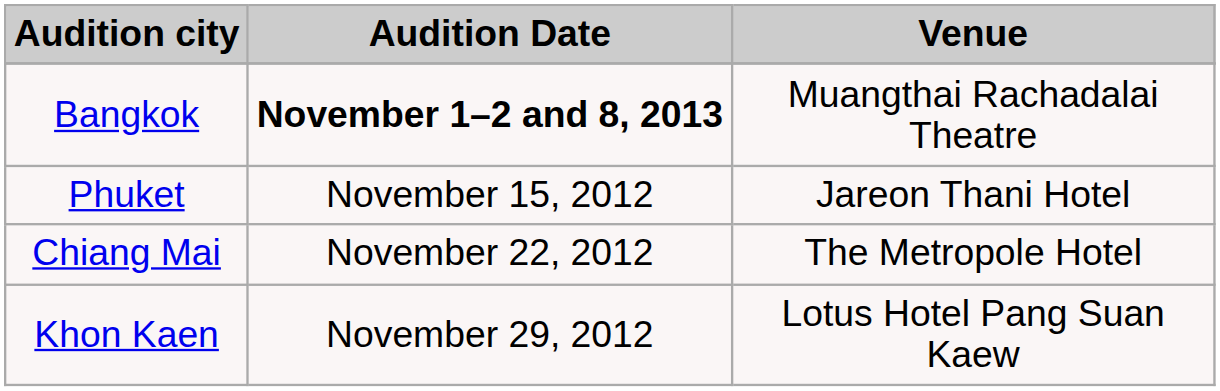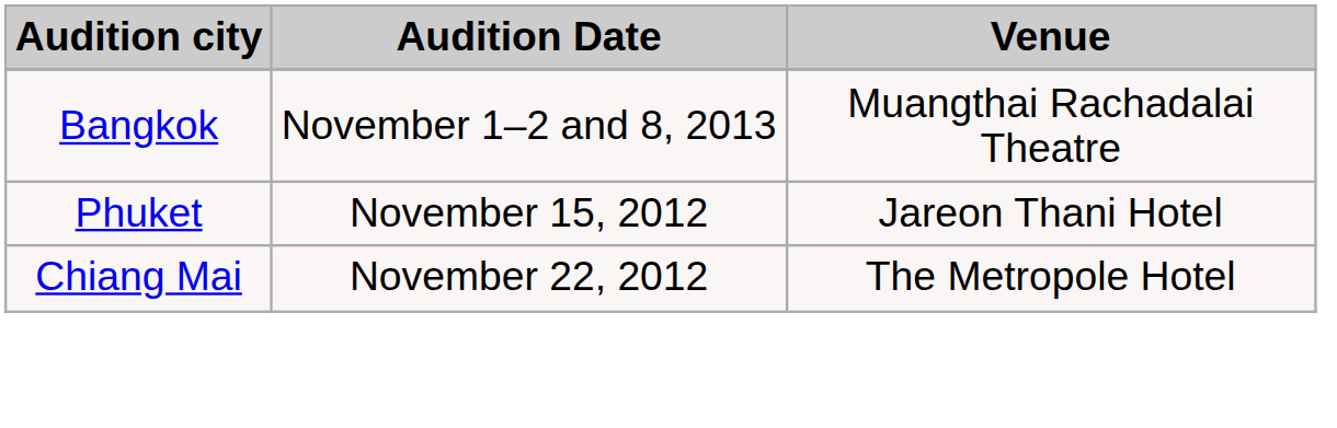Bangkok | Audition Date: bold -> normal
- row: Khon Kaen | November 29, 2012 | Lotus Hotel Pang Suan Kaew
